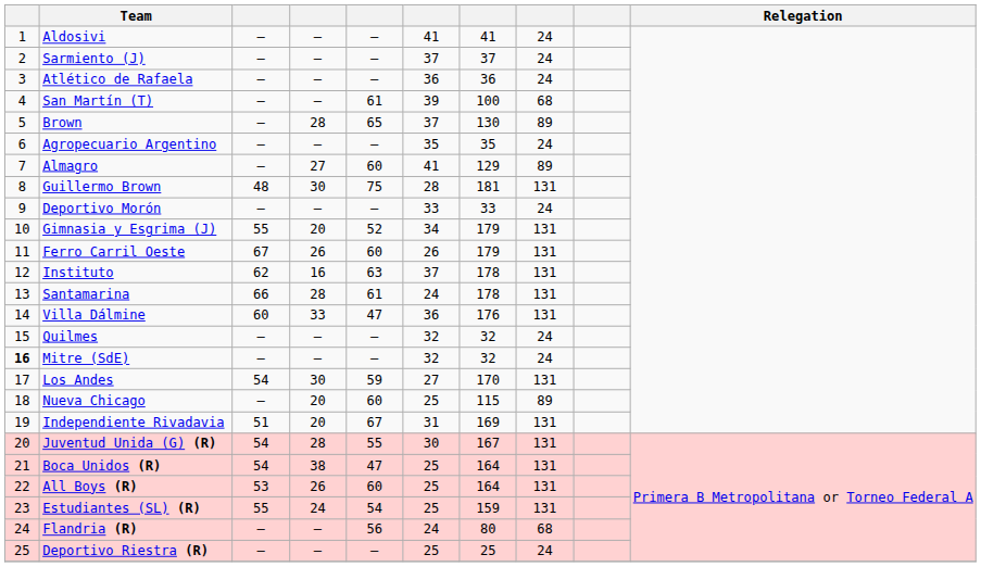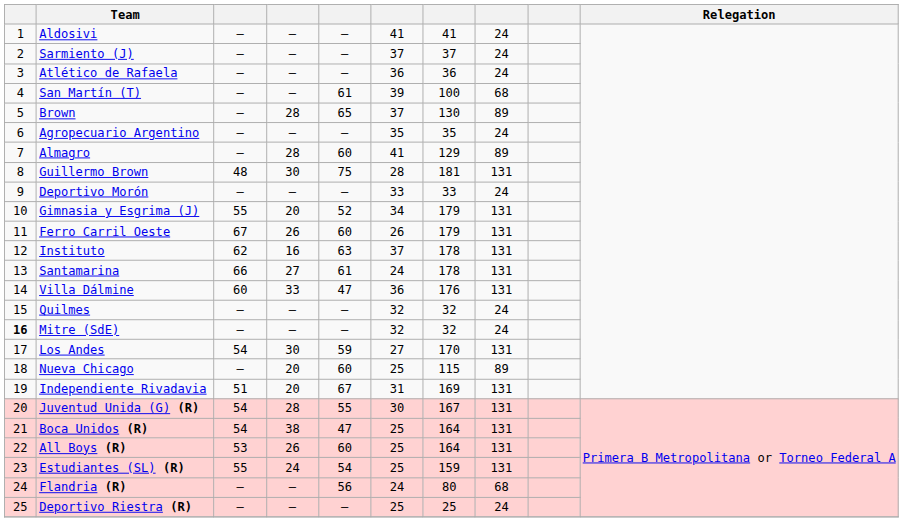Almagro | column 4: 27 -> 28
Santamarina | column 4: 28 -> 27
